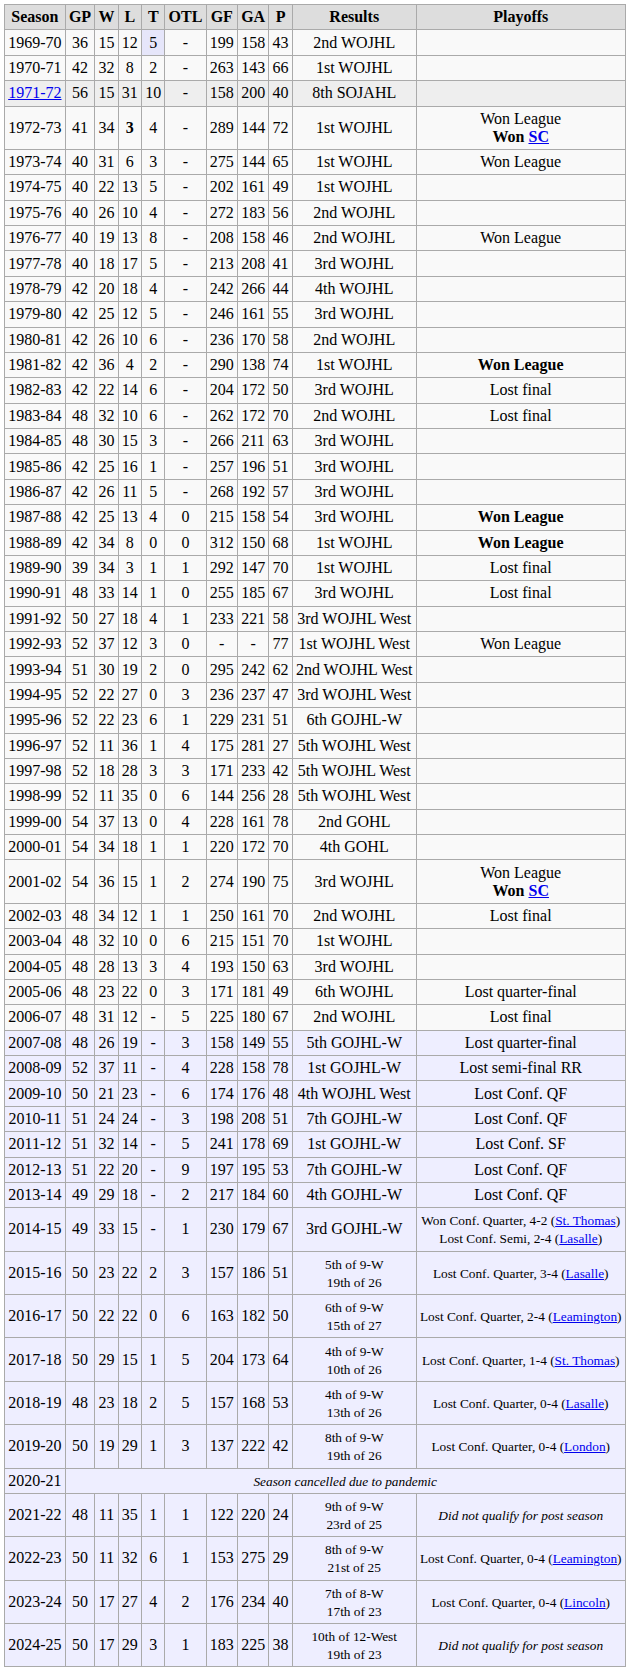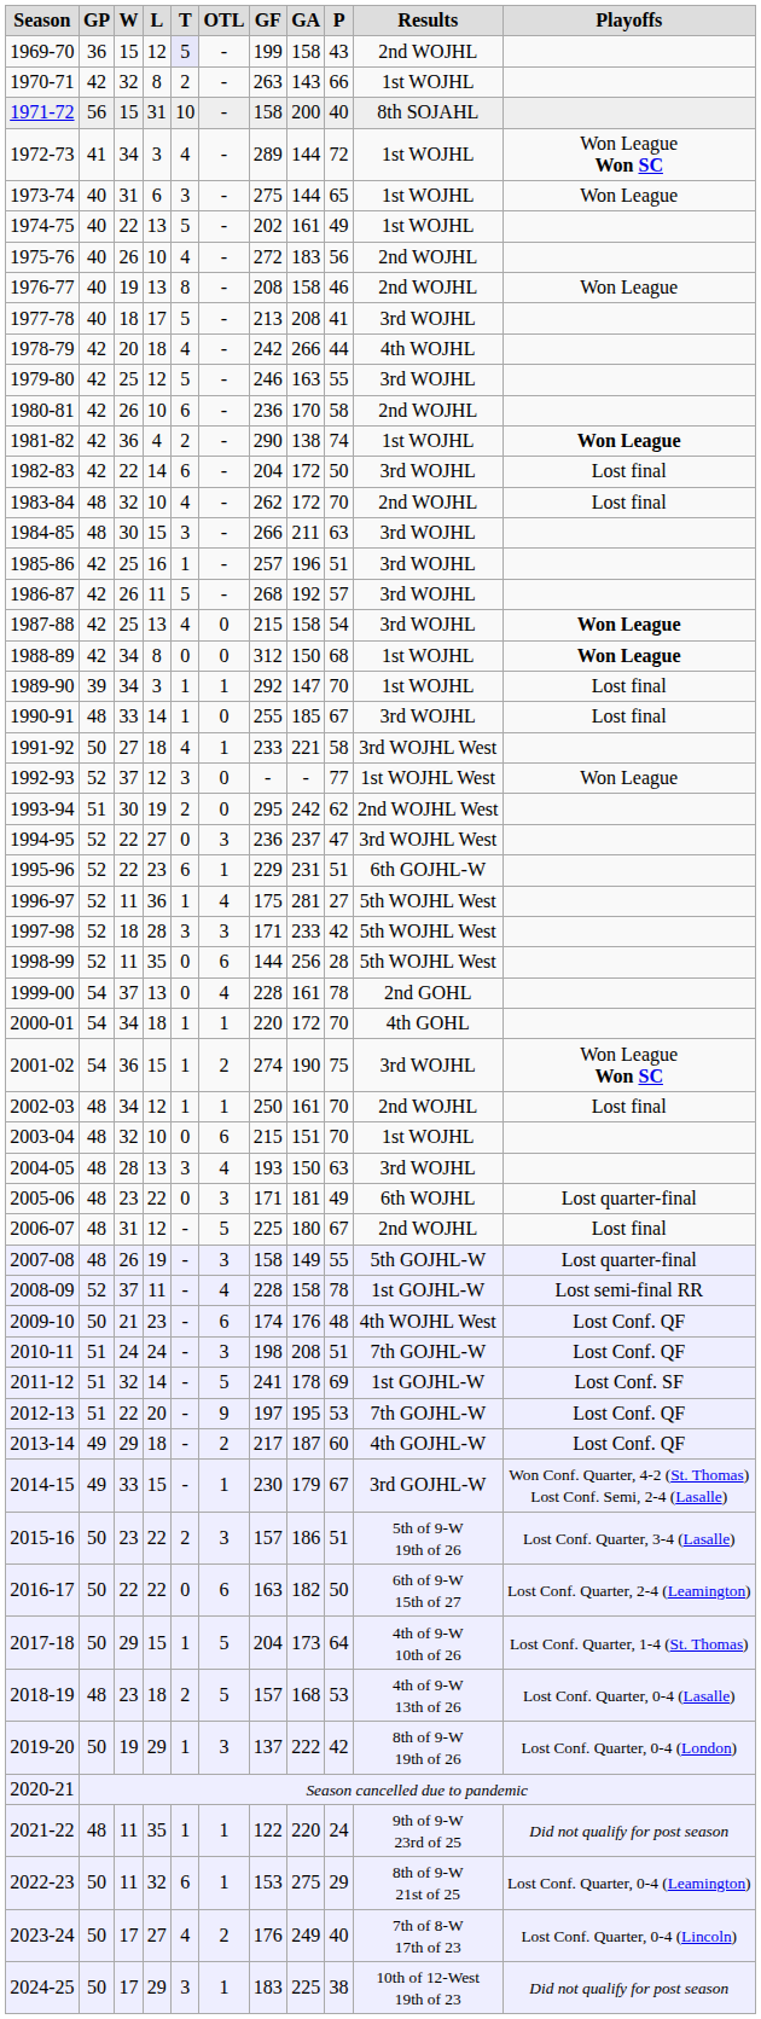1972-73 | L: bold -> normal
1979-80 | GA: 161 -> 163
1983-84 | T: 6 -> 4
2013-14 | GA: 184 -> 187
2023-24 | GA: 234 -> 249
